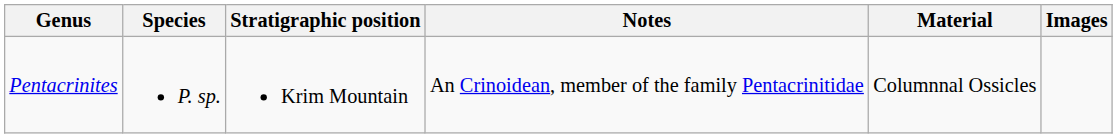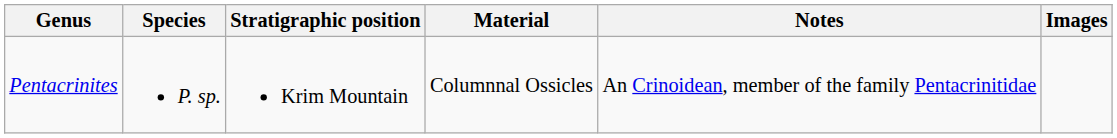columns swapped: Material <-> Notes
